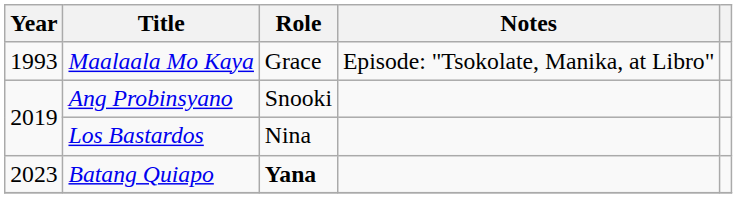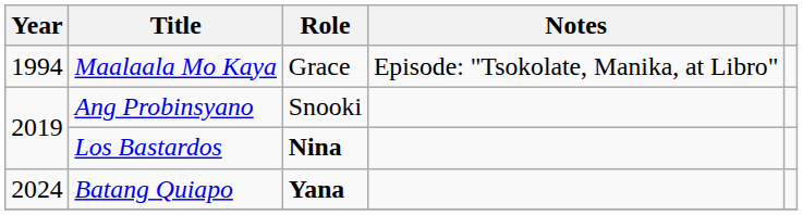Maalaala Mo Kaya | Year: 1993 -> 1994
Los Bastardos | Role: normal -> bold
Batang Quiapo | Year: 2023 -> 2024
